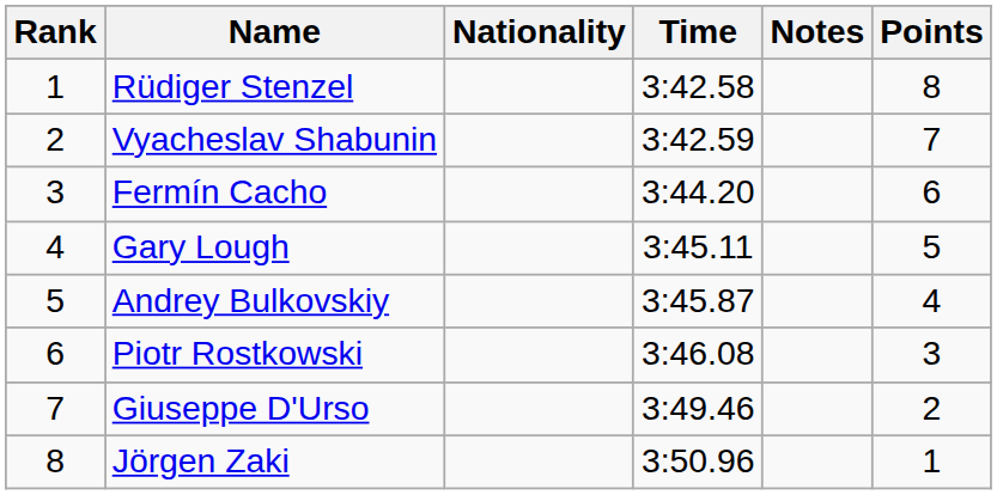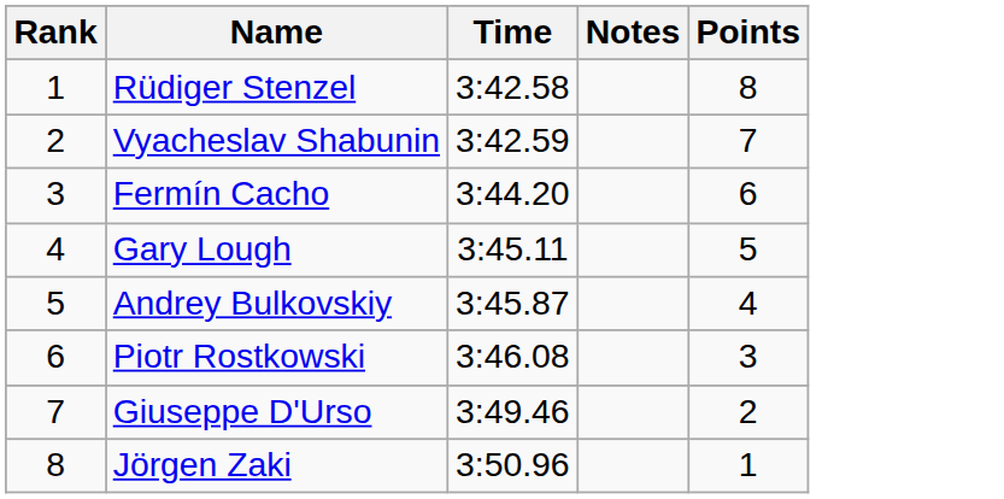- column: Nationality
